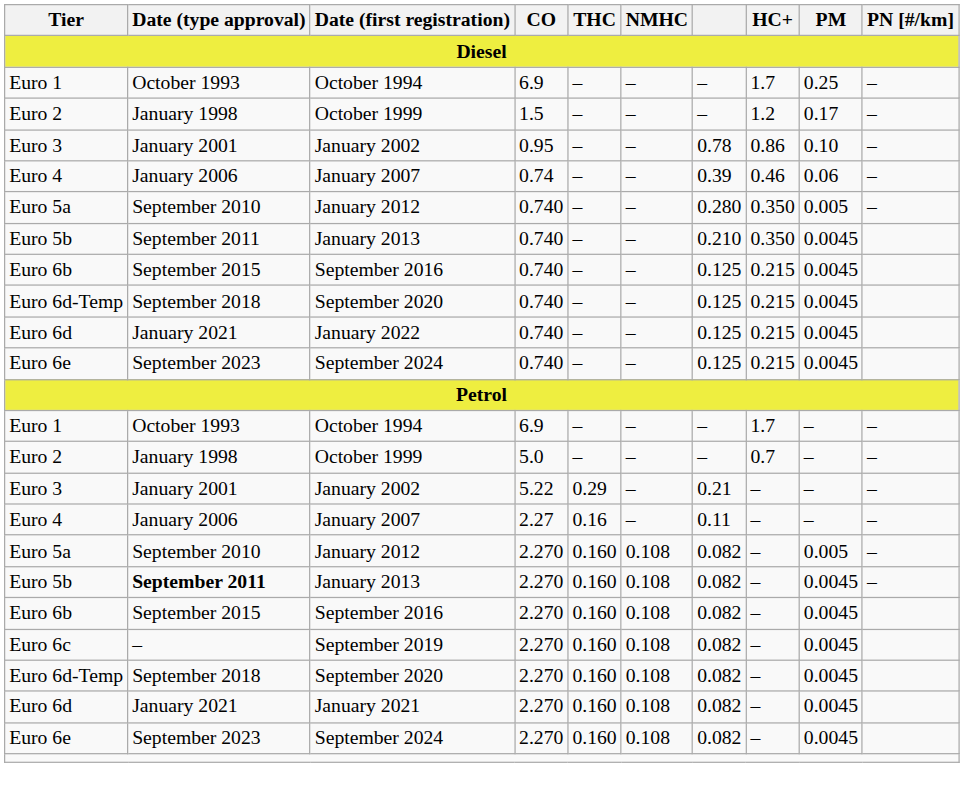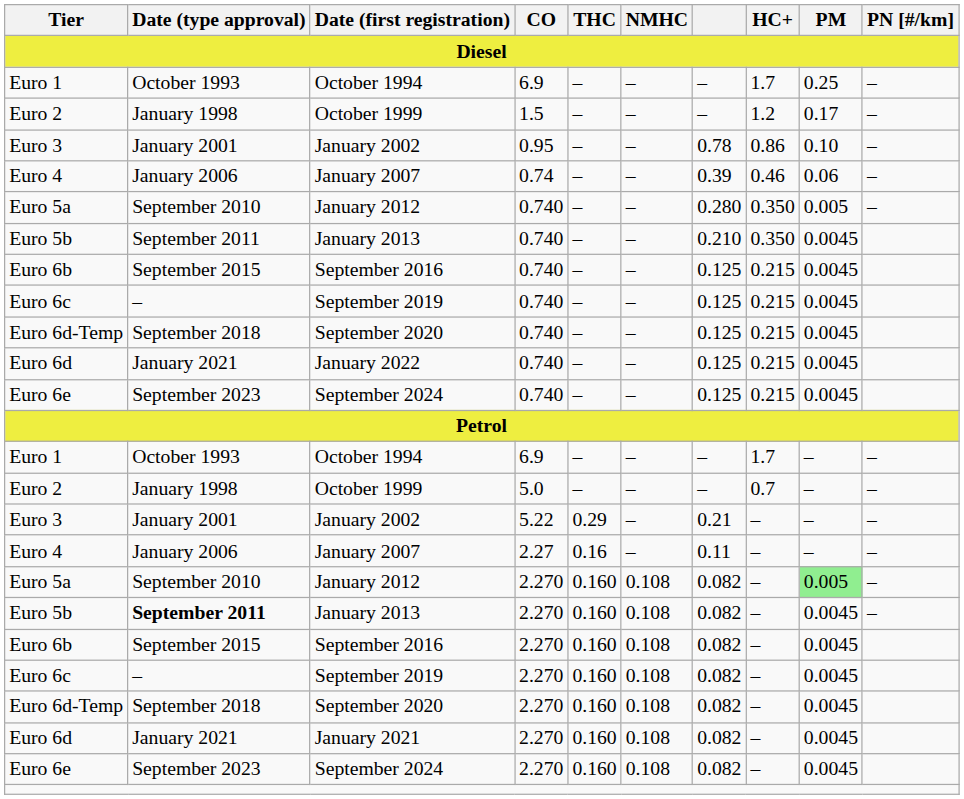+ row: Euro 6c | – | September 2019 | 0.740 | – | – | 0.125 | 0.215 | 0.0045
January 2012 / 2.270 | PM: no background -> lightgreen background
